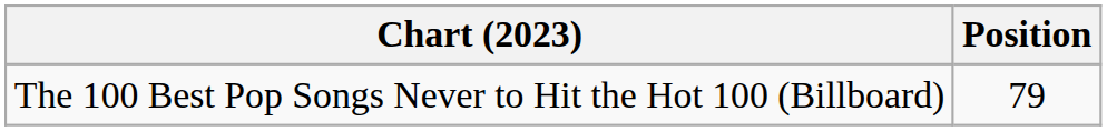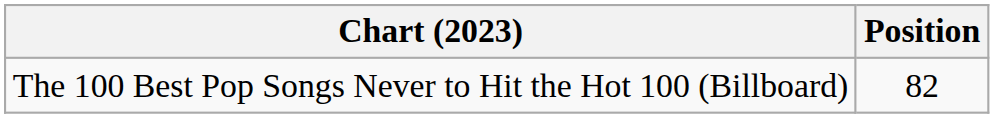The 100 Best Pop Songs Never to Hit the Hot 100 (Billboard) | Position: 79 -> 82
